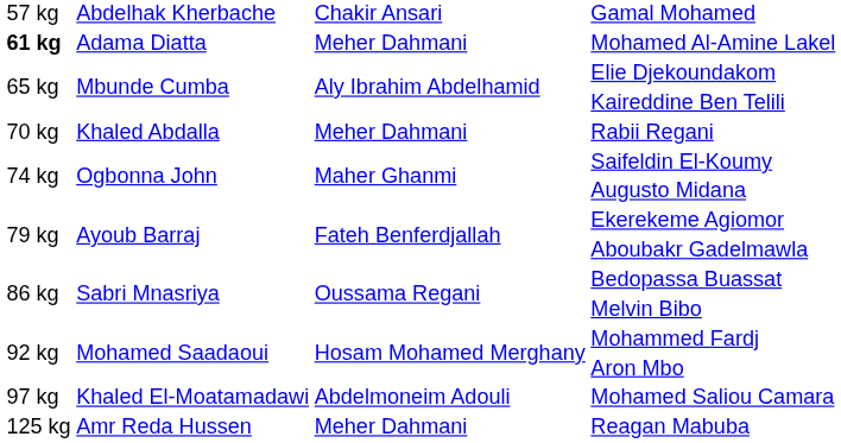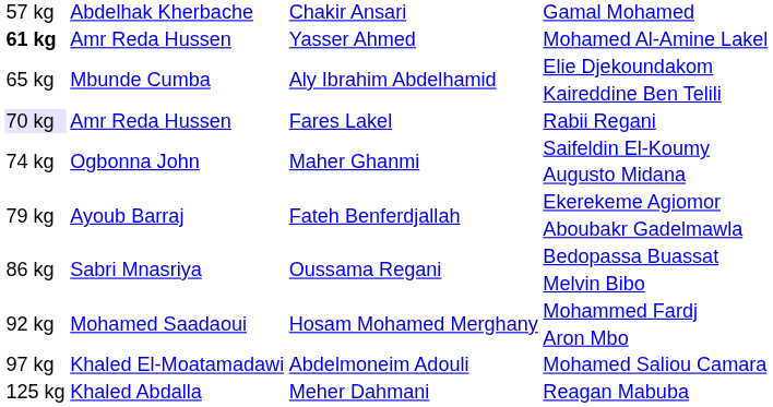Mohamed Al-Amine Lakel | column 2: Adama Diatta -> Amr Reda Hussen
Mohamed Al-Amine Lakel | column 3: Meher Dahmani -> Yasser Ahmed
Rabii Regani | column 1: no background -> lavender background
Rabii Regani | column 2: Khaled Abdalla -> Amr Reda Hussen
Rabii Regani | column 3: Meher Dahmani -> Fares Lakel
Reagan Mabuba | column 2: Amr Reda Hussen -> Khaled Abdalla
